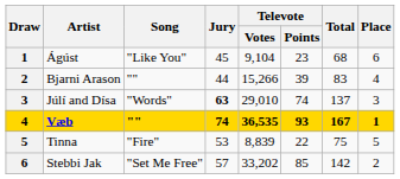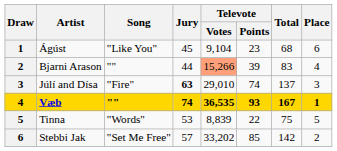Bjarni Arason | Televote / Votes: no background -> lightsalmon background
Júlí and Dísa | Song: "Words" -> "Fire"
Tinna | Song: "Fire" -> "Words"
